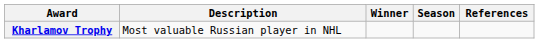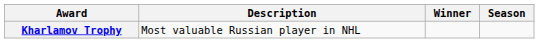- column: References
